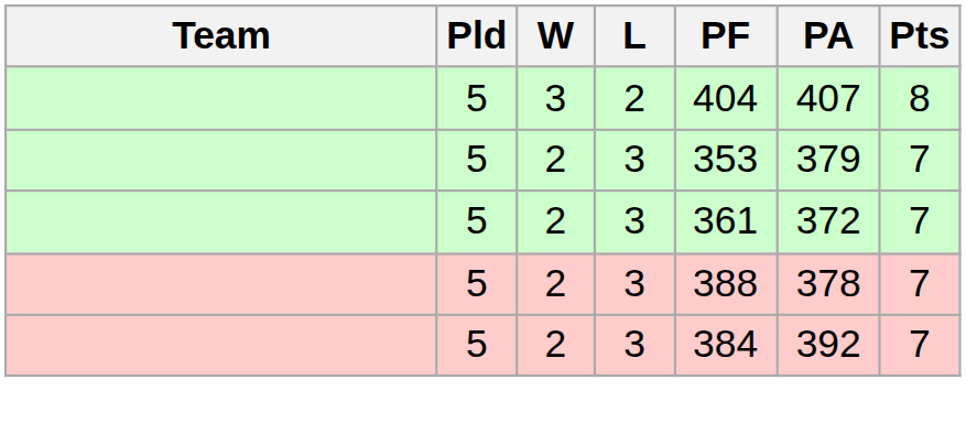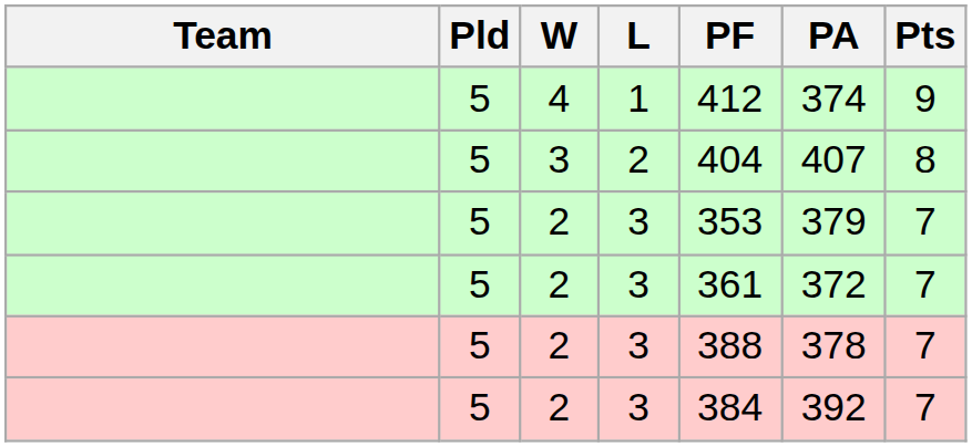+ row: 5 | 4 | 1 | 412 | 374 | 9
